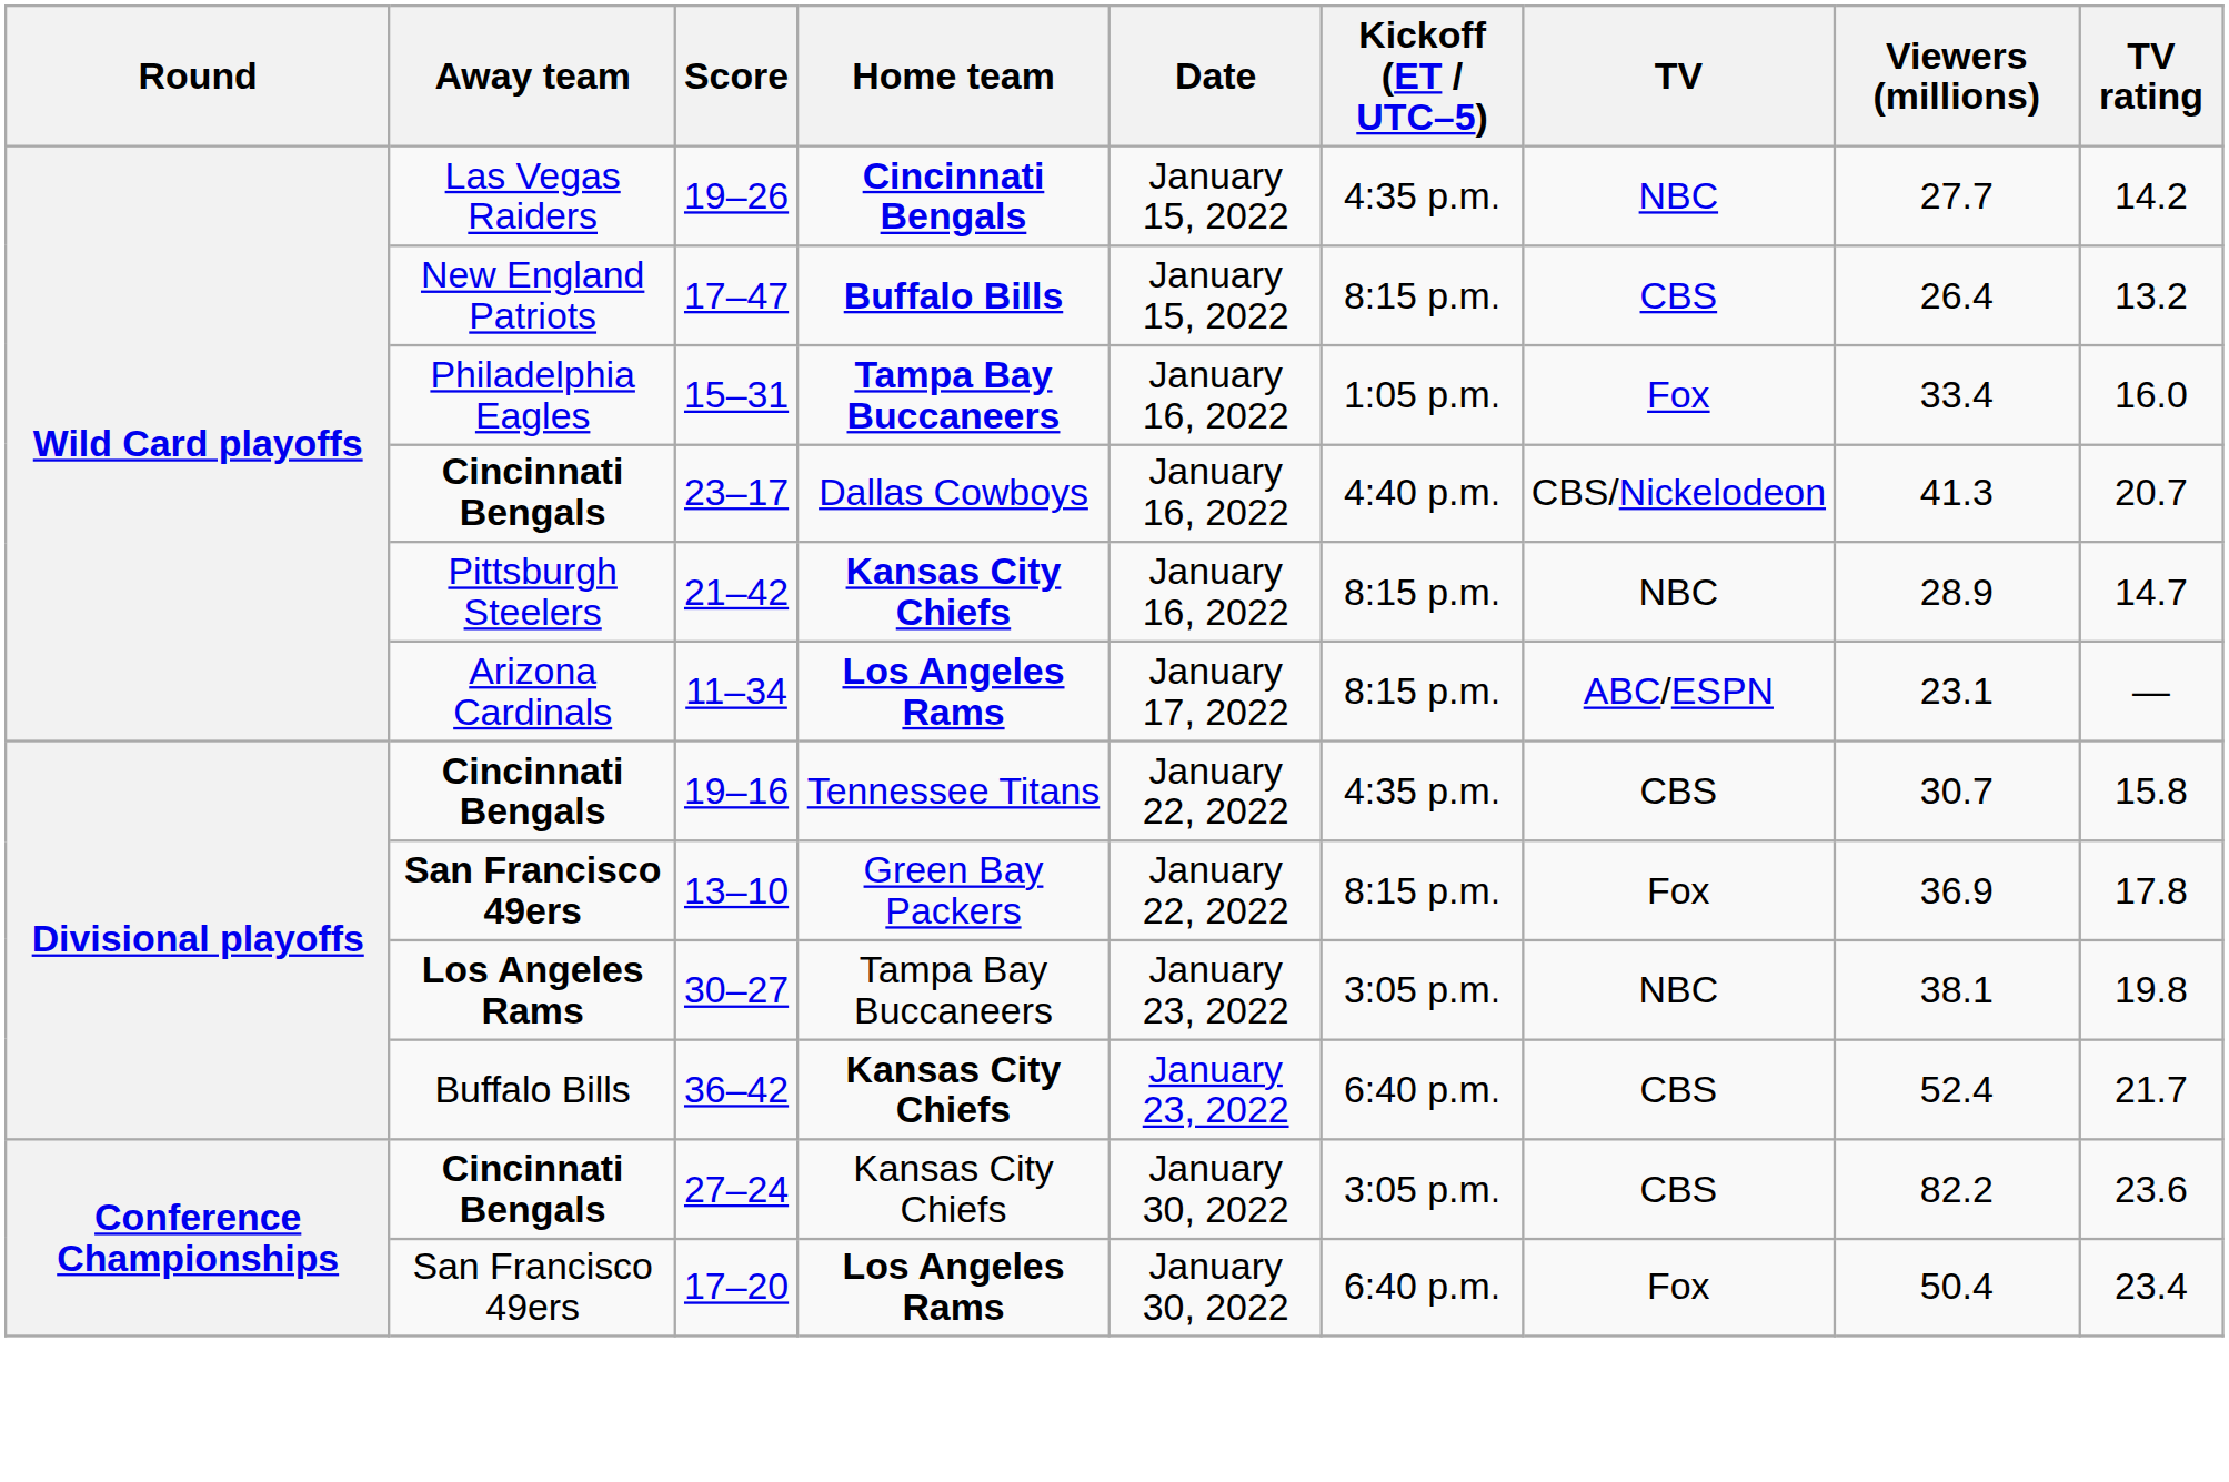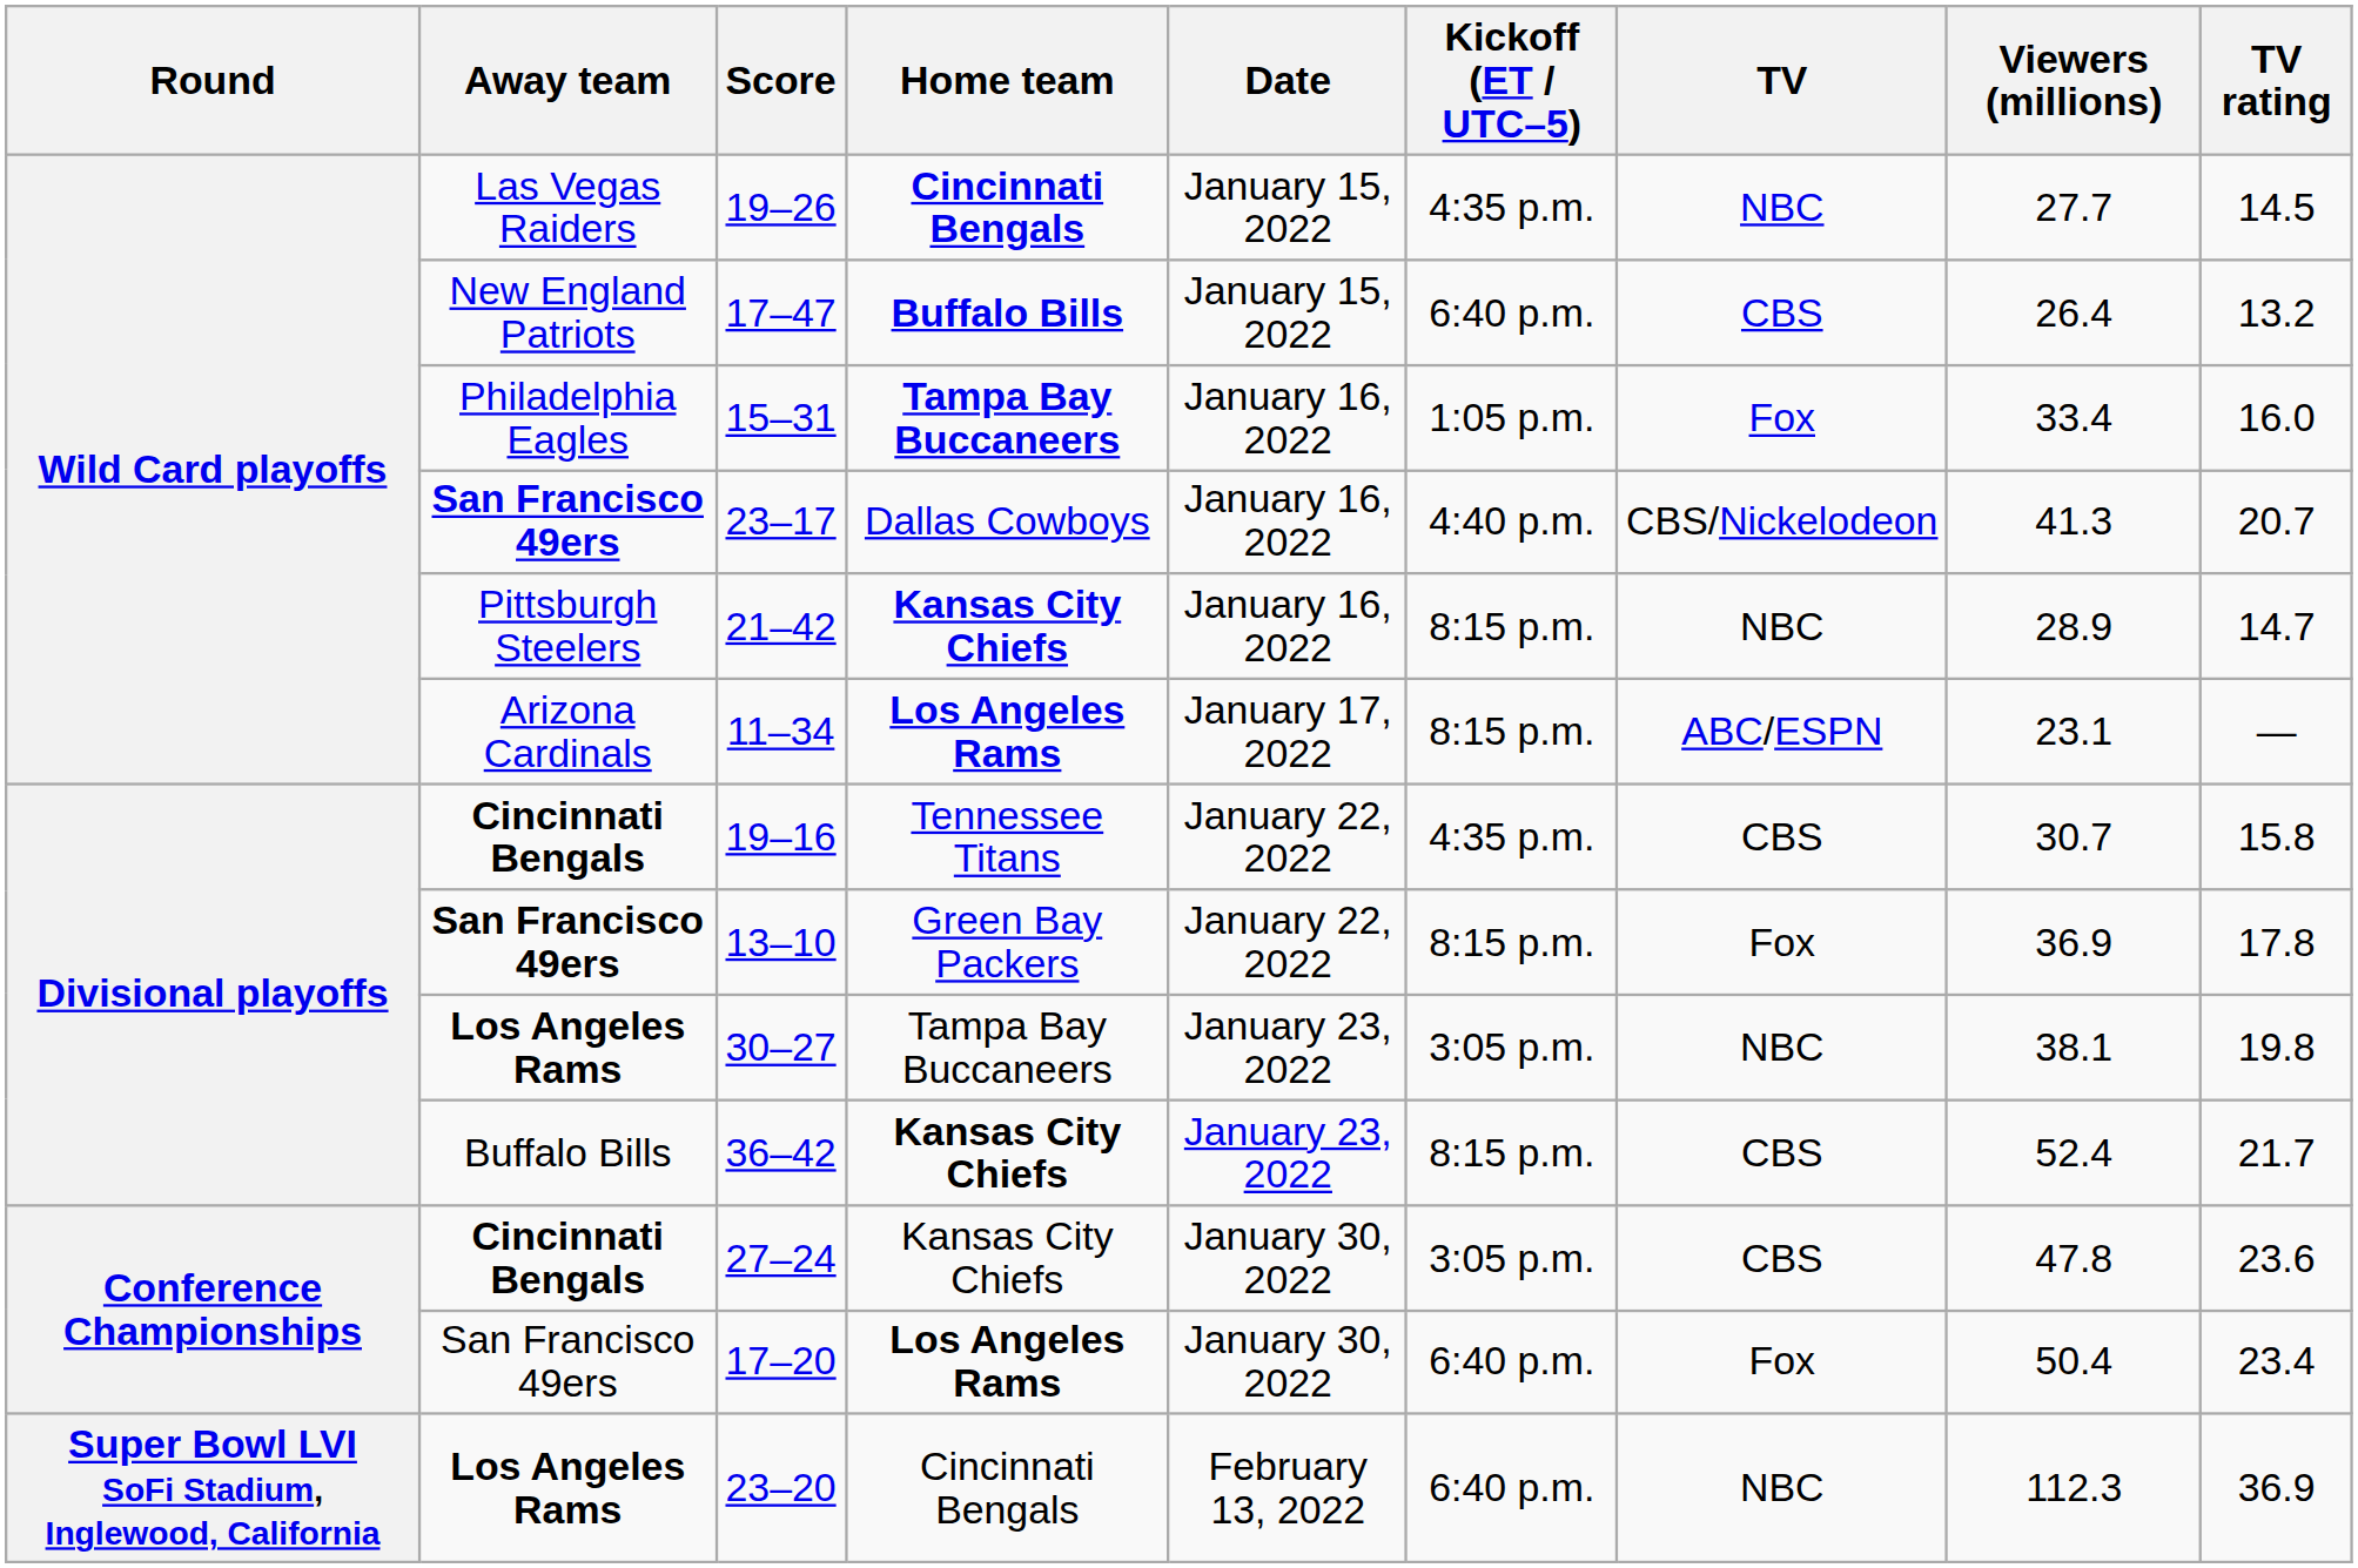19–26 | TV rating: 14.2 -> 14.5
17–47 | Kickoff (ET / UTC–5): 8:15 p.m. -> 6:40 p.m.
23–17 | Away team: Cincinnati Bengals -> San Francisco 49ers
36–42 | Kickoff (ET / UTC–5): 6:40 p.m. -> 8:15 p.m.
27–24 | Viewers (millions): 82.2 -> 47.8
+ row: Super Bowl LVI SoFi Stadium, Inglewood, California | Los Angeles Rams | 23–20 | Cincinnati Bengals | February 13, 2022 | 6:40 p.m. | NBC | 112.3 | 36.9
